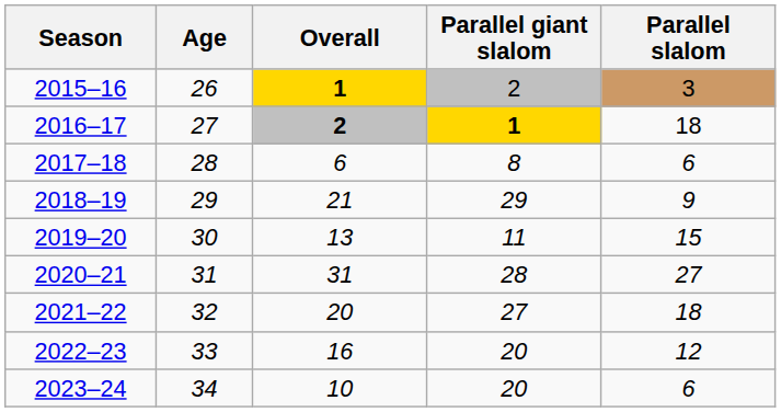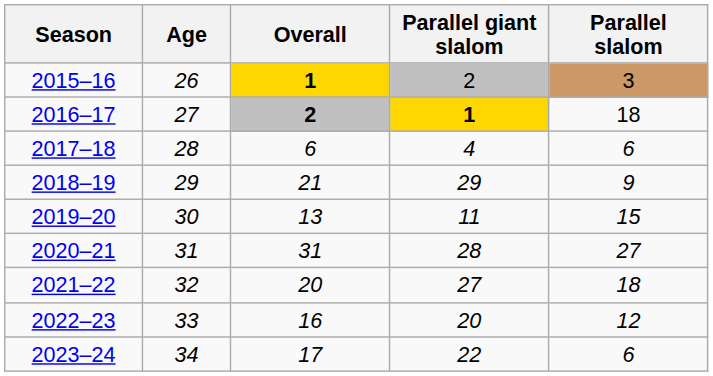2017–18 | Parallel giant slalom: 8 -> 4
2023–24 | Overall: 10 -> 17
2023–24 | Parallel giant slalom: 20 -> 22
